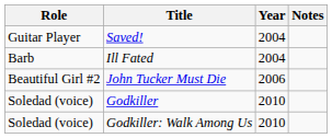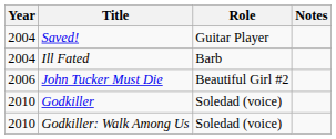columns swapped: Year <-> Role
